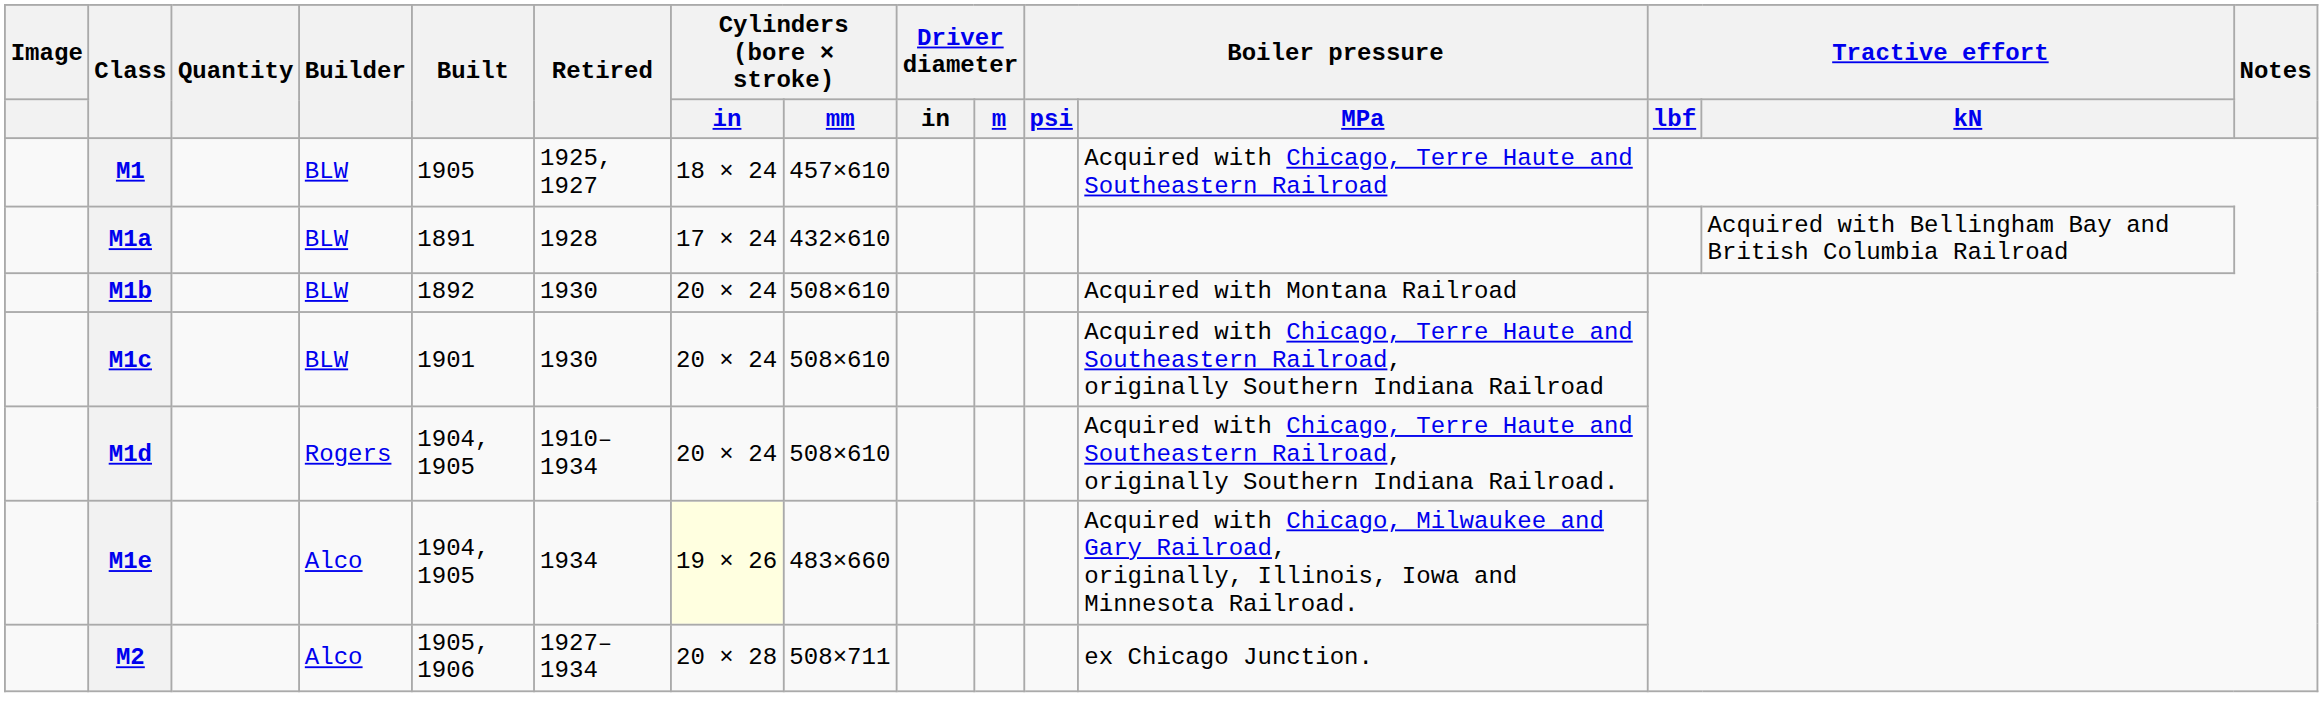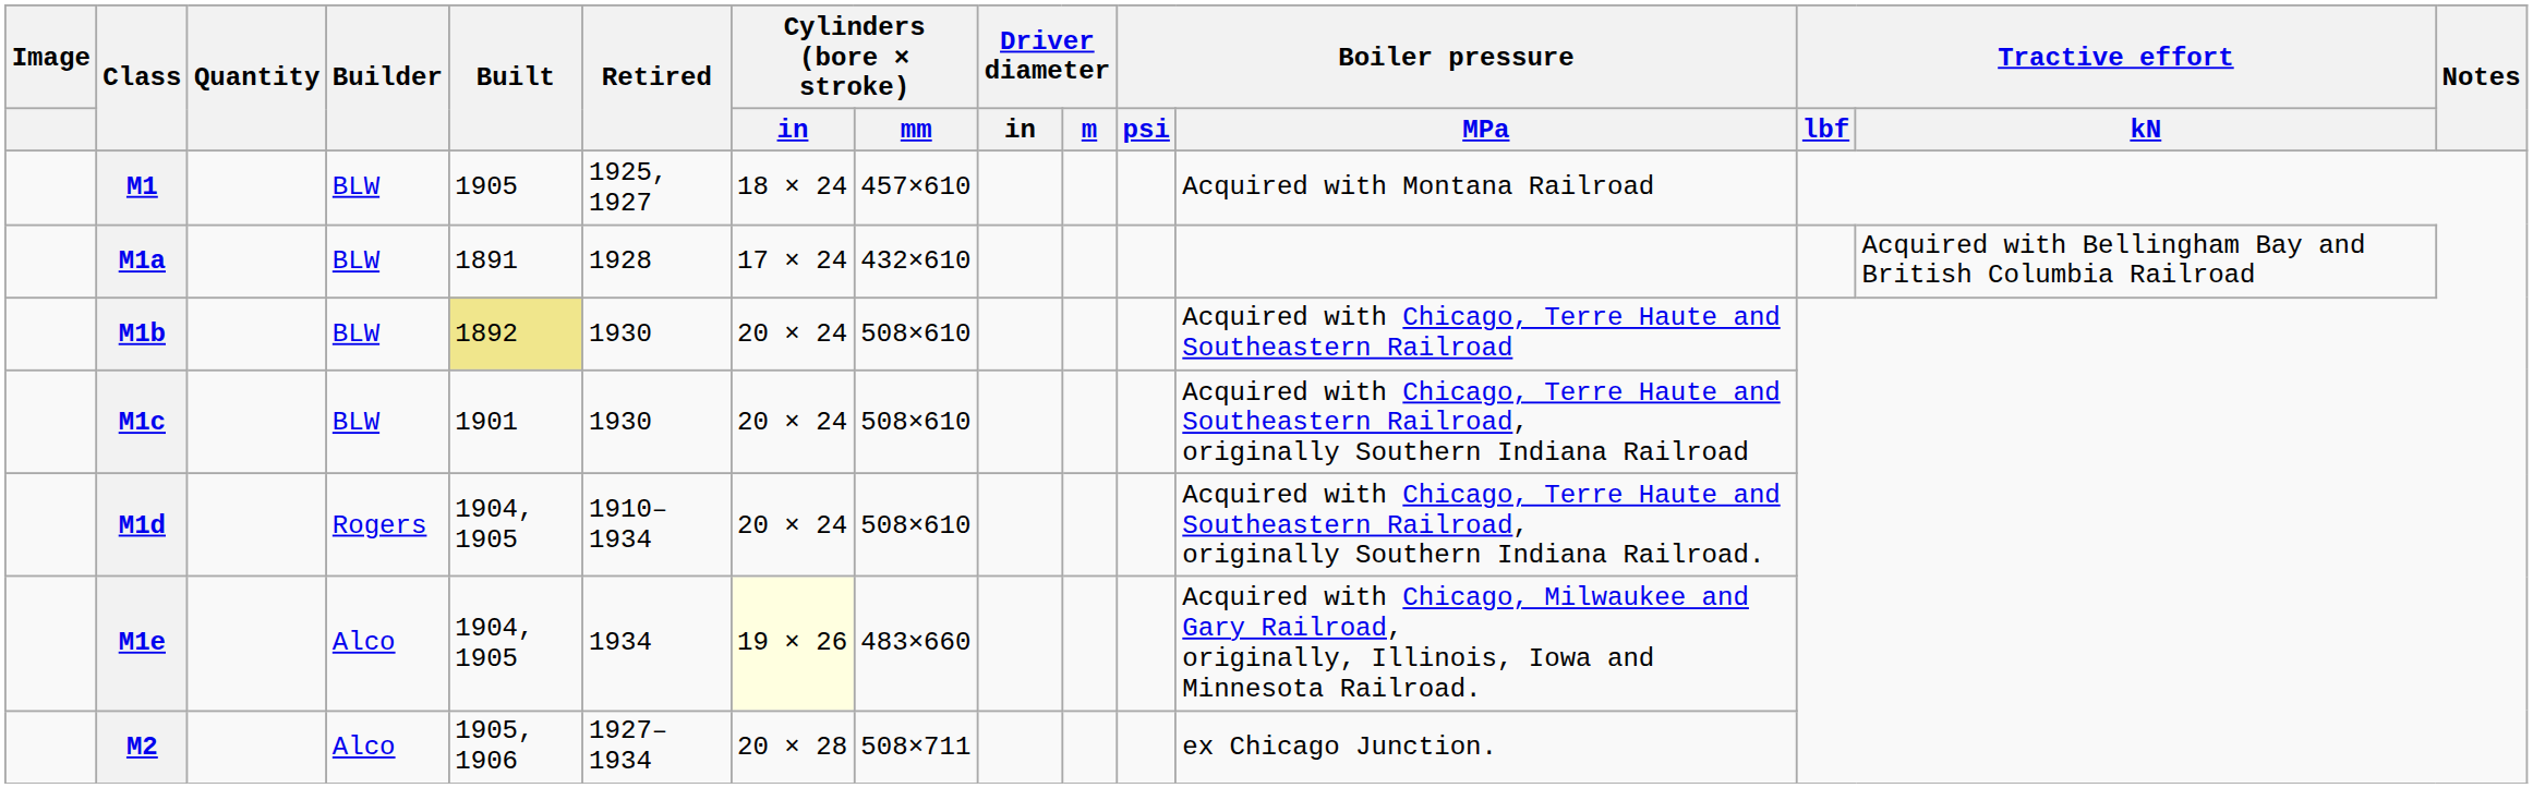M1 | Boiler pressure / MPa: Acquired with Chicago, Terre Haute and Southeastern Railroad -> Acquired with Montana Railroad
M1b | Built: no background -> khaki background
M1b | Boiler pressure / MPa: Acquired with Montana Railroad -> Acquired with Chicago, Terre Haute and Southeastern Railroad
